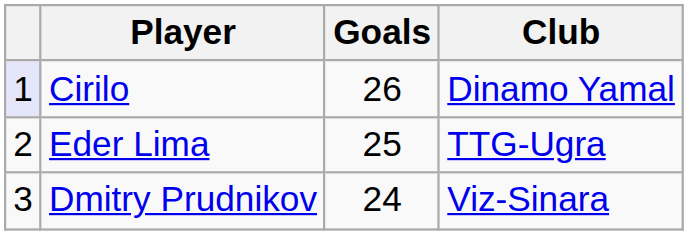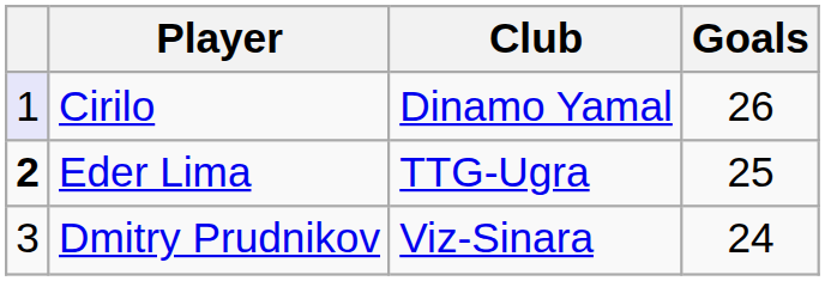columns swapped: Club <-> Goals
Eder Lima | column 1: normal -> bold
